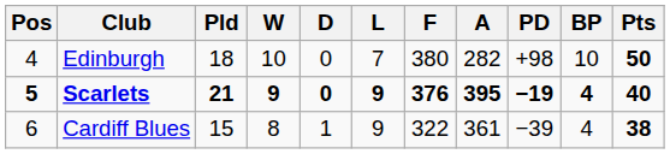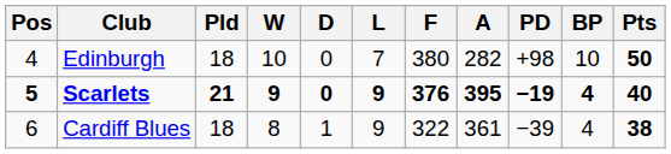Cardiff Blues | Pld: 15 -> 18
